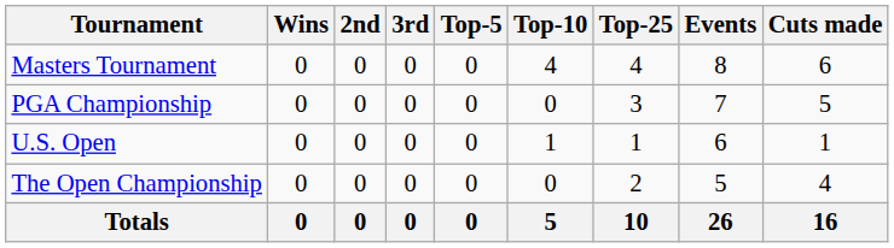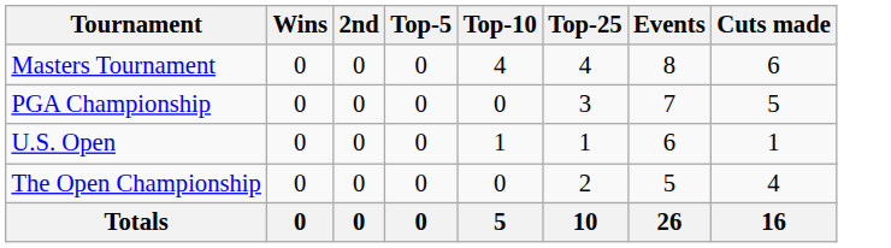- column: 3rd | 0 | 0 | 0 | 0 | 0
